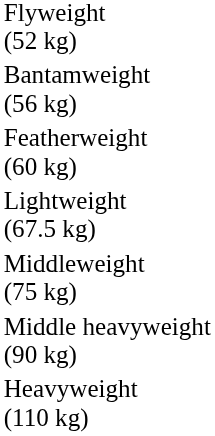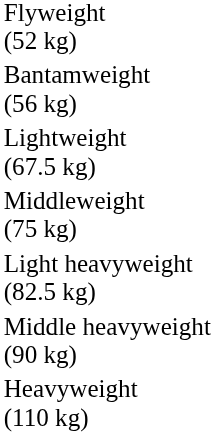- row: Featherweight (60 kg)
+ row: Light heavyweight (82.5 kg)
